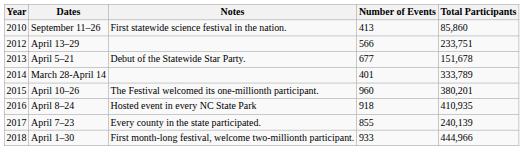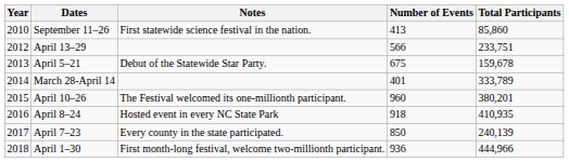April 5–21 | Number of Events: 677 -> 675
April 5–21 | Total Participants: 151,678 -> 159,678
April 7–23 | Number of Events: 855 -> 850
April 1–30 | Number of Events: 933 -> 936
